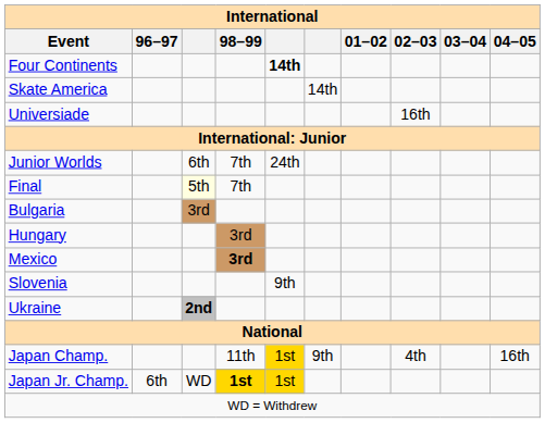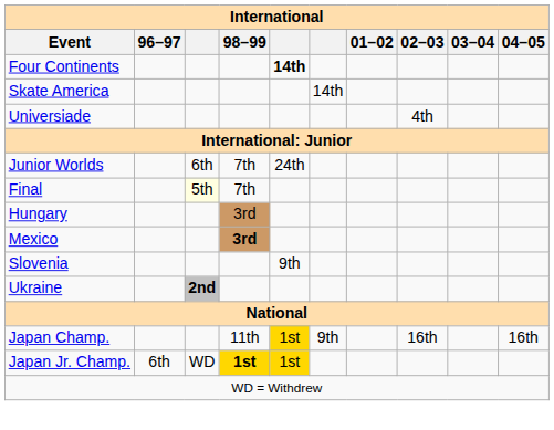Universiade | 02–03: 16th -> 4th
- row: Bulgaria | 3rd
Japan Champ. | 02–03: 4th -> 16th
